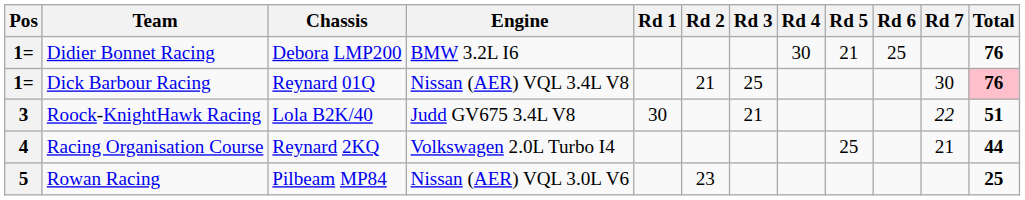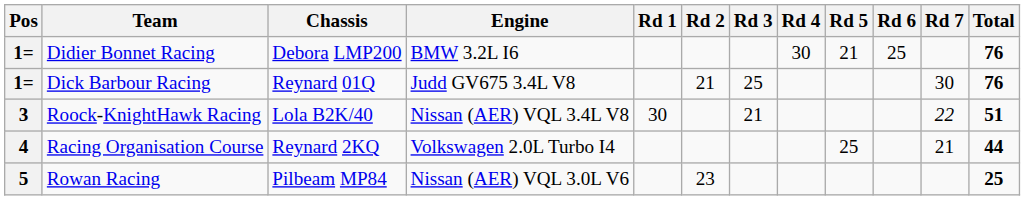Dick Barbour Racing | Engine: Nissan (AER) VQL 3.4L V8 -> Judd GV675 3.4L V8
Dick Barbour Racing | Total: pink background -> no background
Roock-KnightHawk Racing | Engine: Judd GV675 3.4L V8 -> Nissan (AER) VQL 3.4L V8
